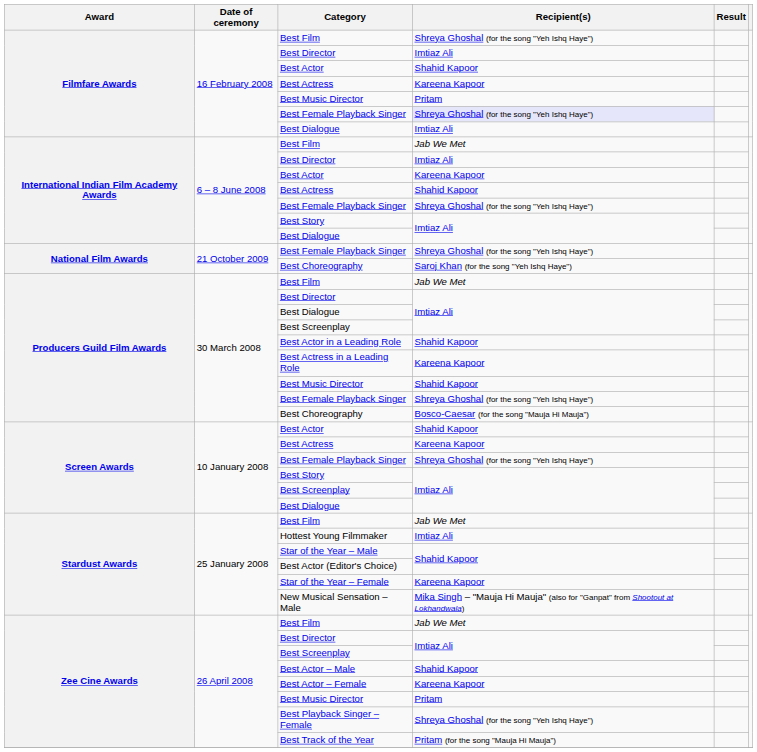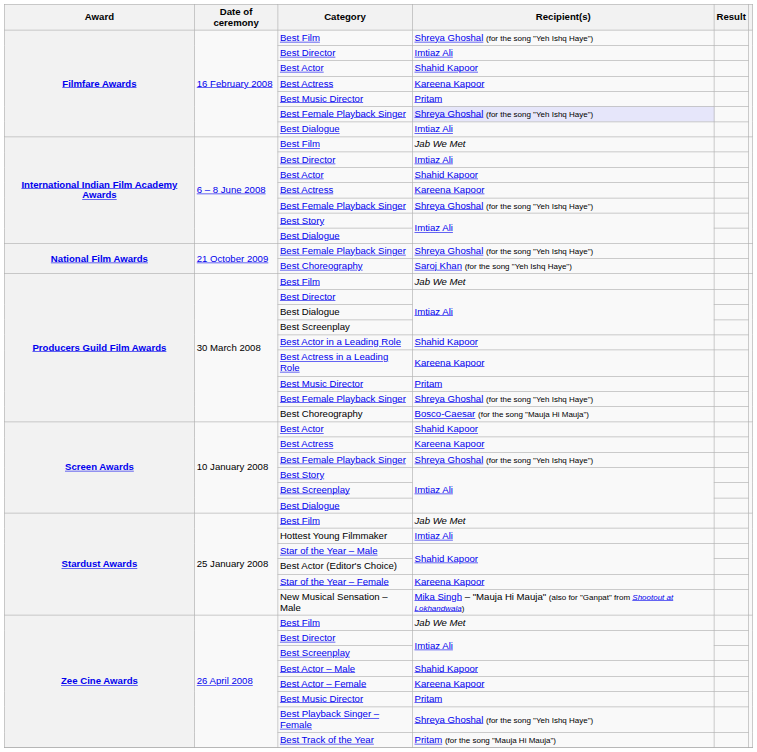International Indian Film Academy Awards / Best Actor | Recipient(s): Kareena Kapoor -> Shahid Kapoor
International Indian Film Academy Awards / Best Actress | Recipient(s): Shahid Kapoor -> Kareena Kapoor
Producers Guild Film Awards / Best Music Director | Recipient(s): Shahid Kapoor -> Pritam
